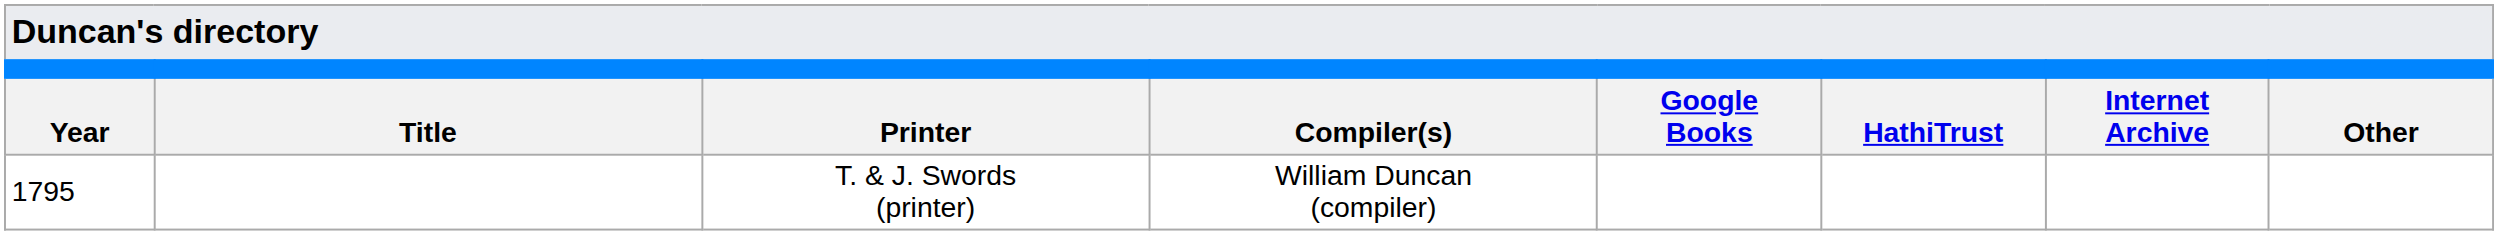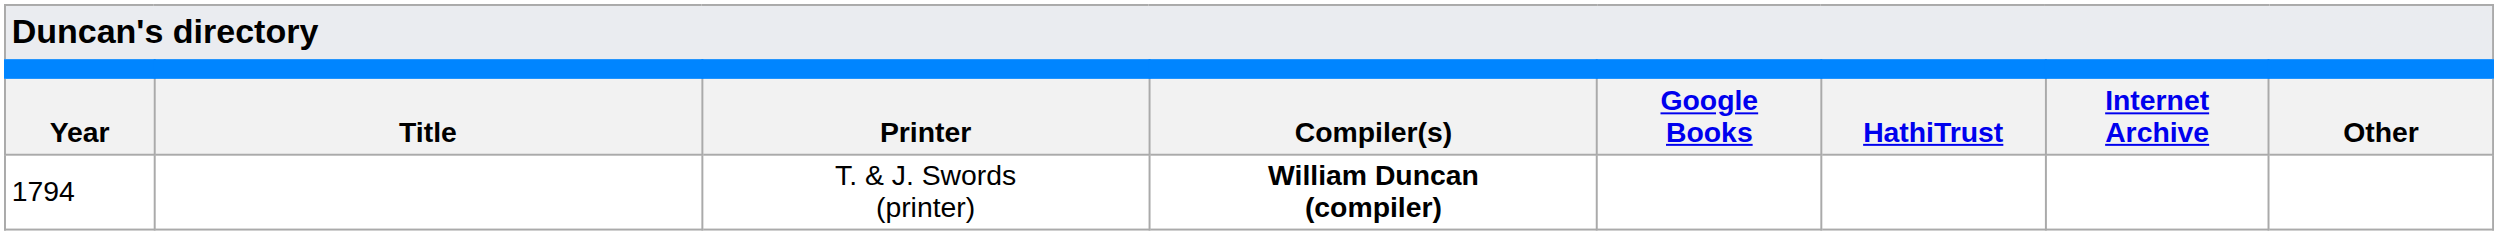T. & J. Swords (printer) | Year: 1795 -> 1794
T. & J. Swords (printer) | Compiler(s): normal -> bold
